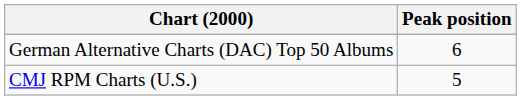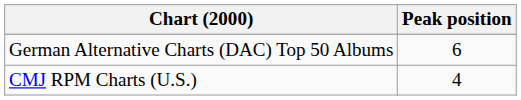CMJ RPM Charts (U.S.) | Peak position: 5 -> 4
